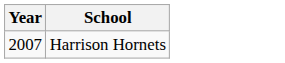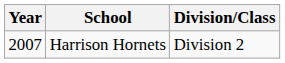+ column: Division/Class | Division 2
